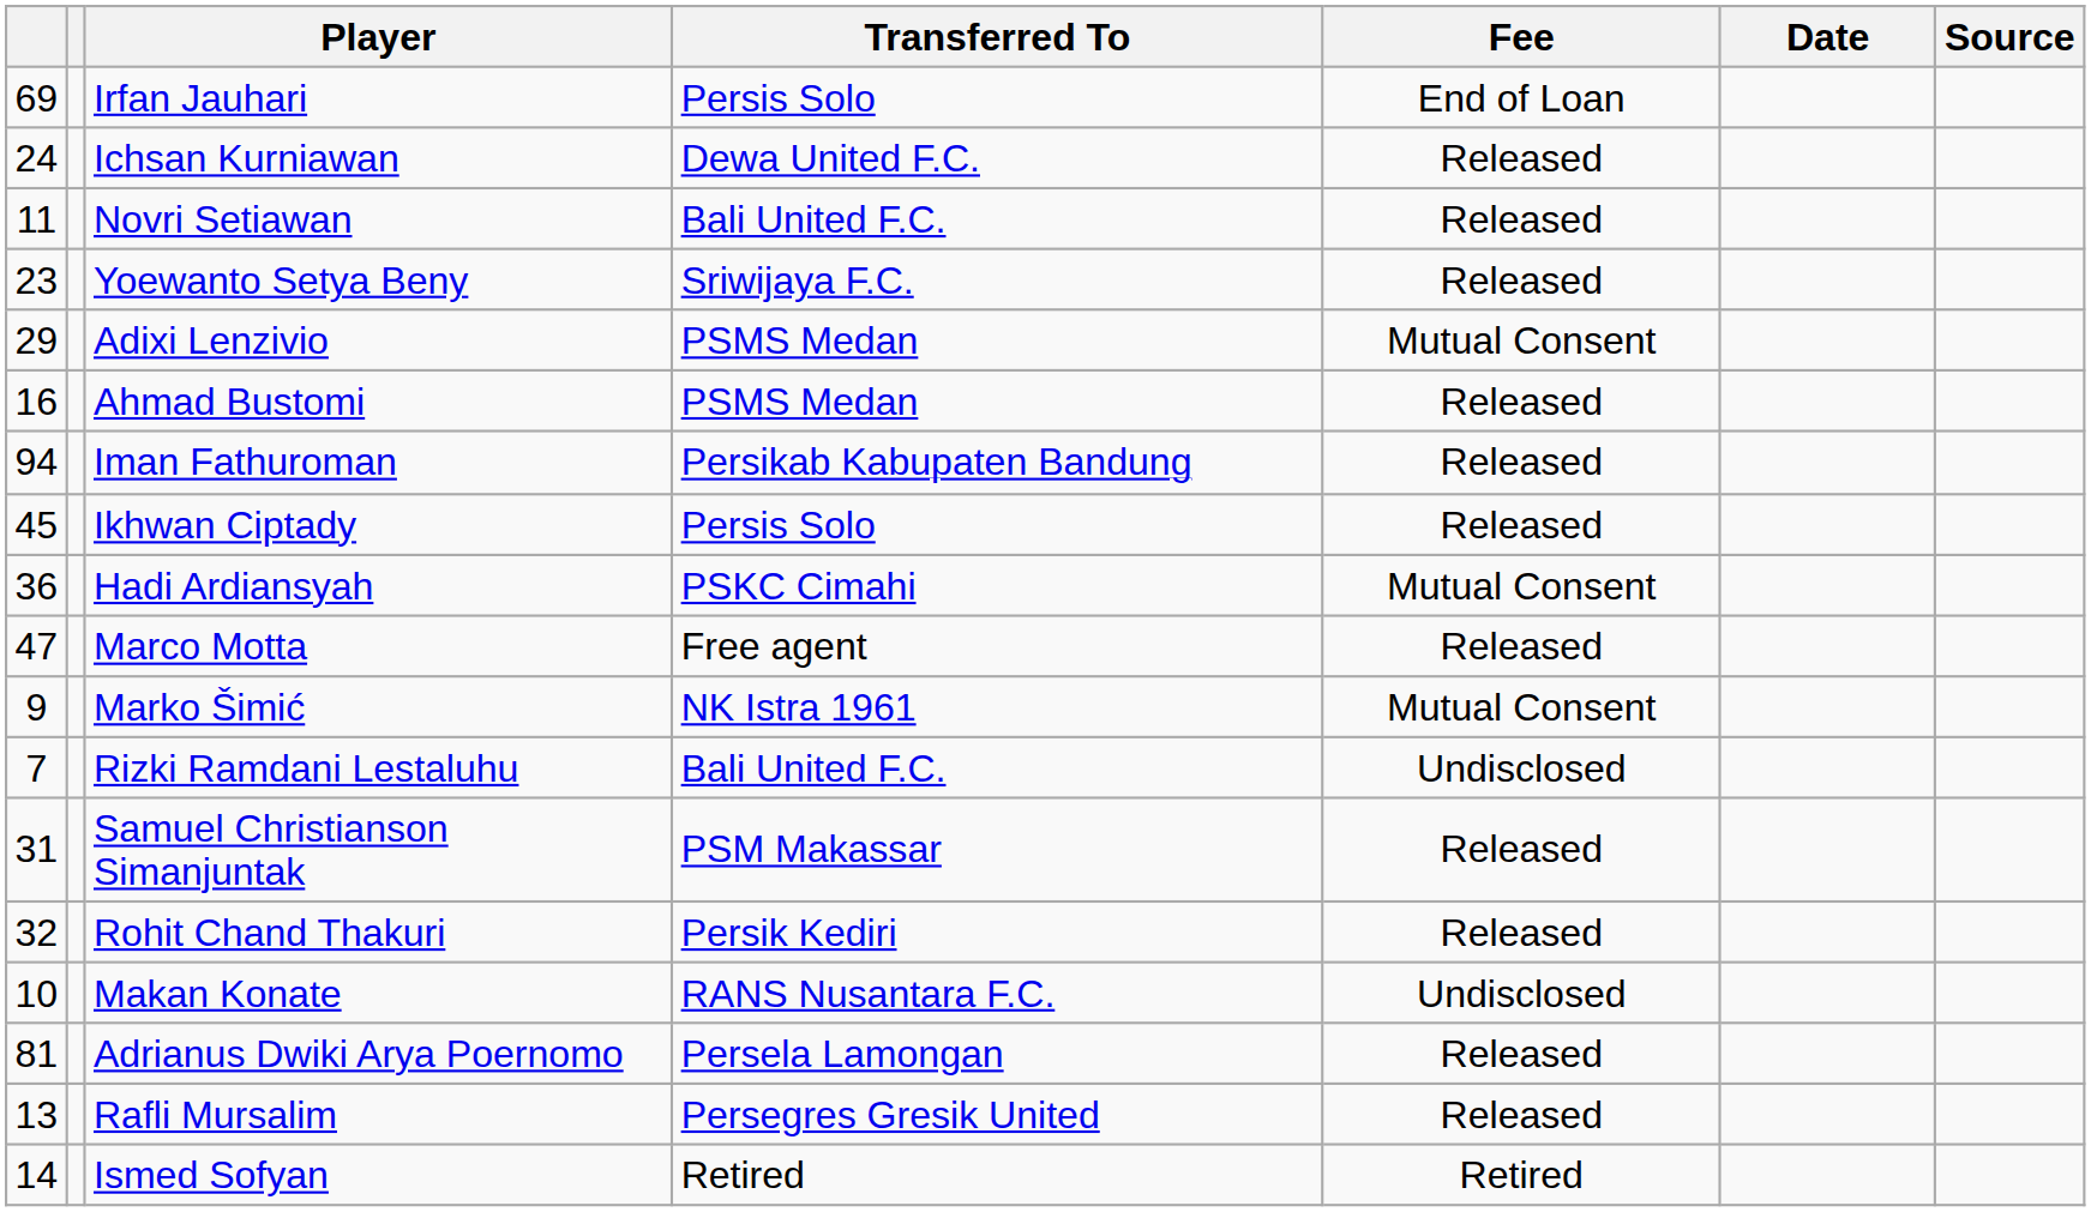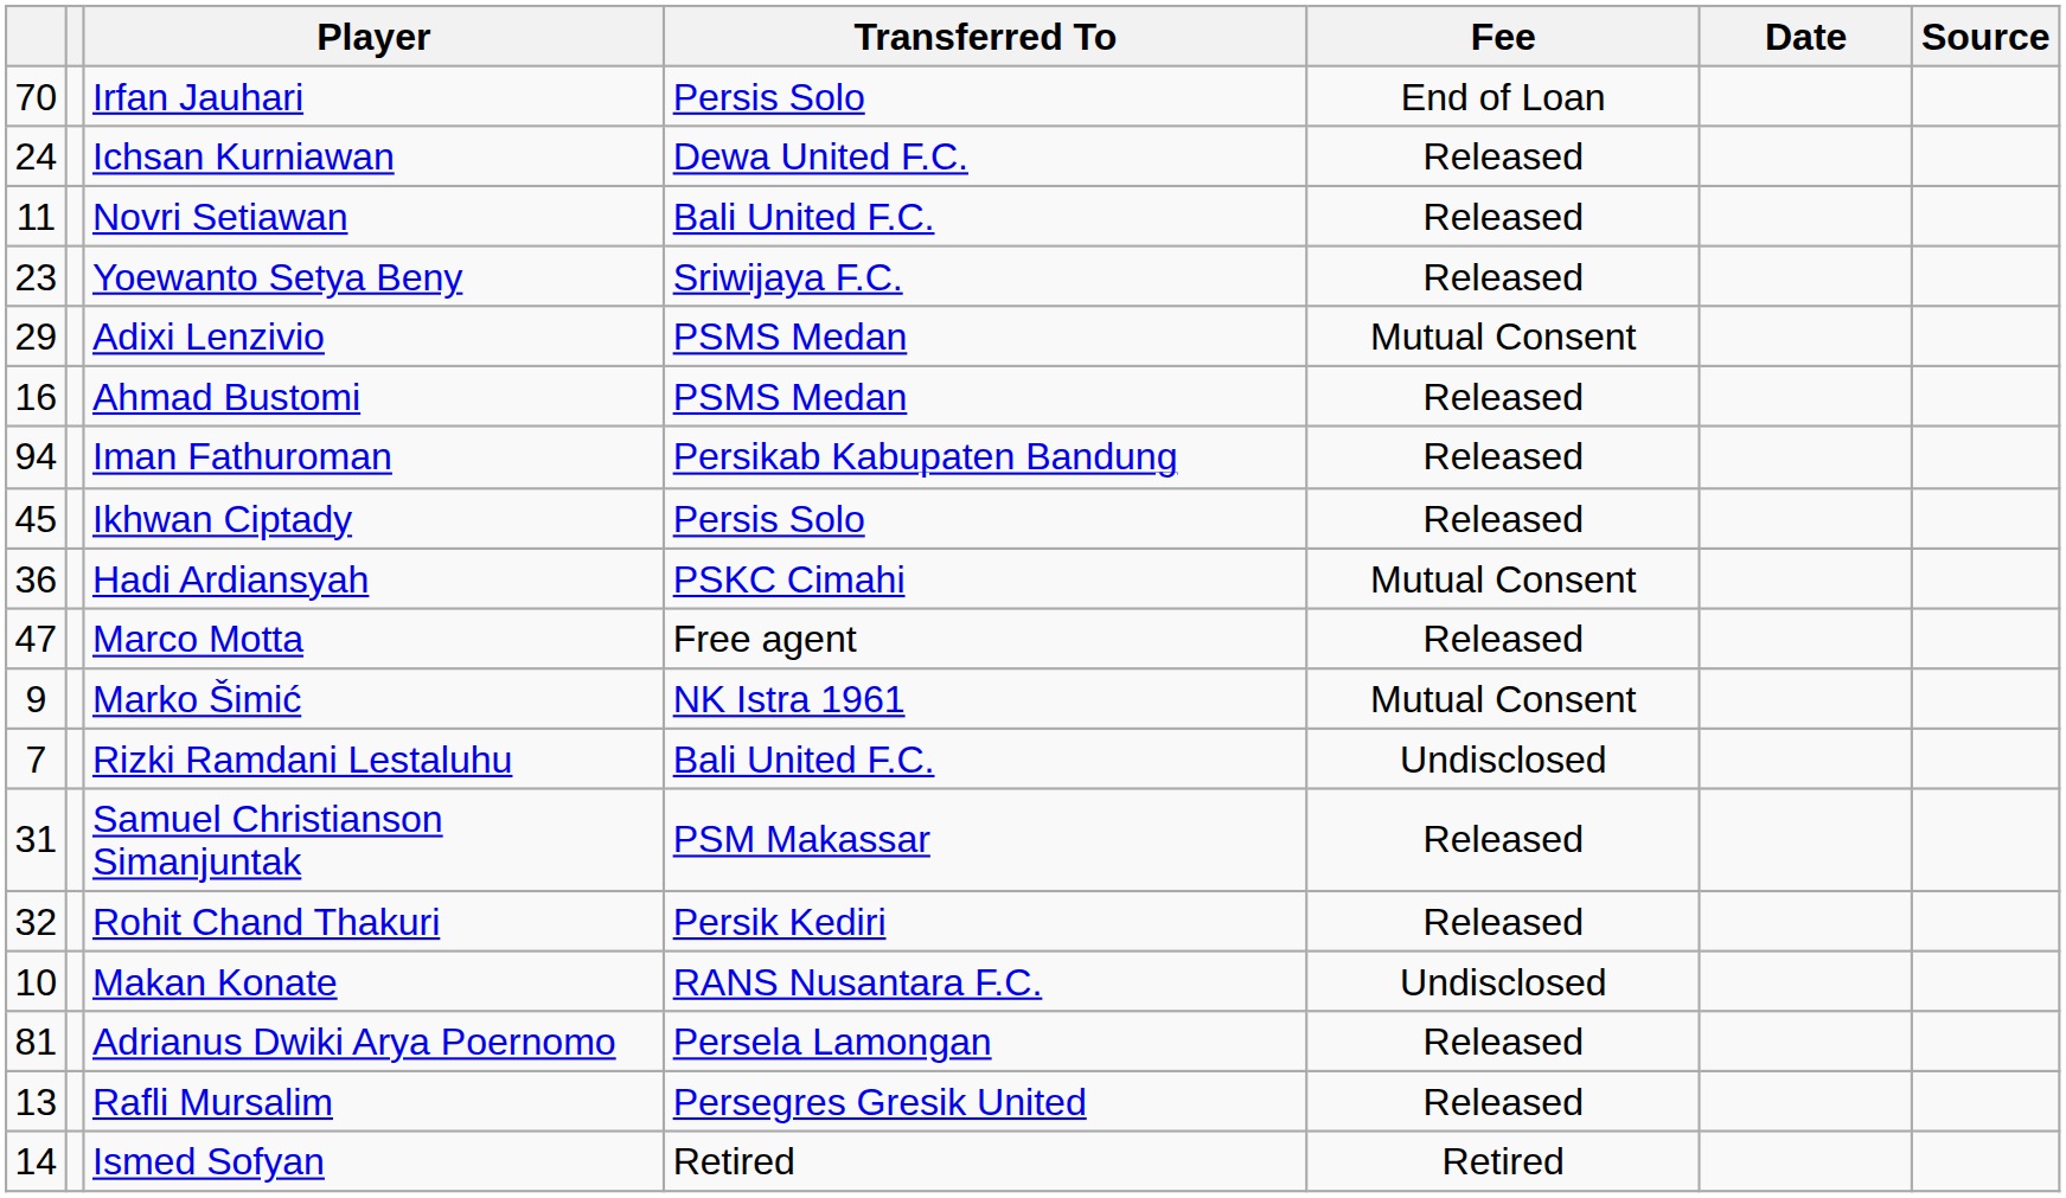Irfan Jauhari | column 1: 69 -> 70
